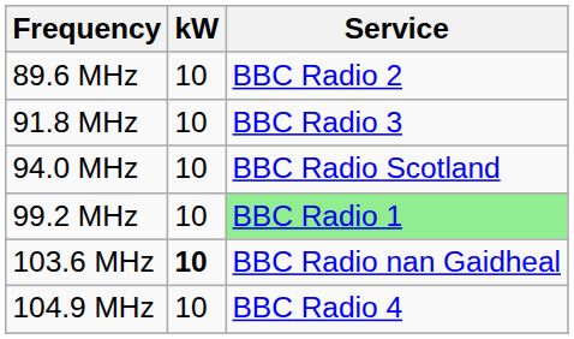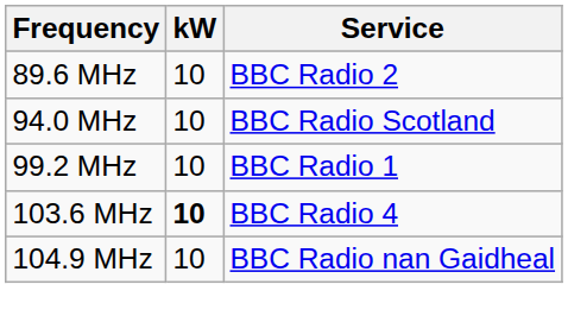- row: 91.8 MHz | 10 | BBC Radio 3
99.2 MHz | Service: lightgreen background -> no background
103.6 MHz | Service: BBC Radio nan Gaidheal -> BBC Radio 4
104.9 MHz | Service: BBC Radio 4 -> BBC Radio nan Gaidheal
